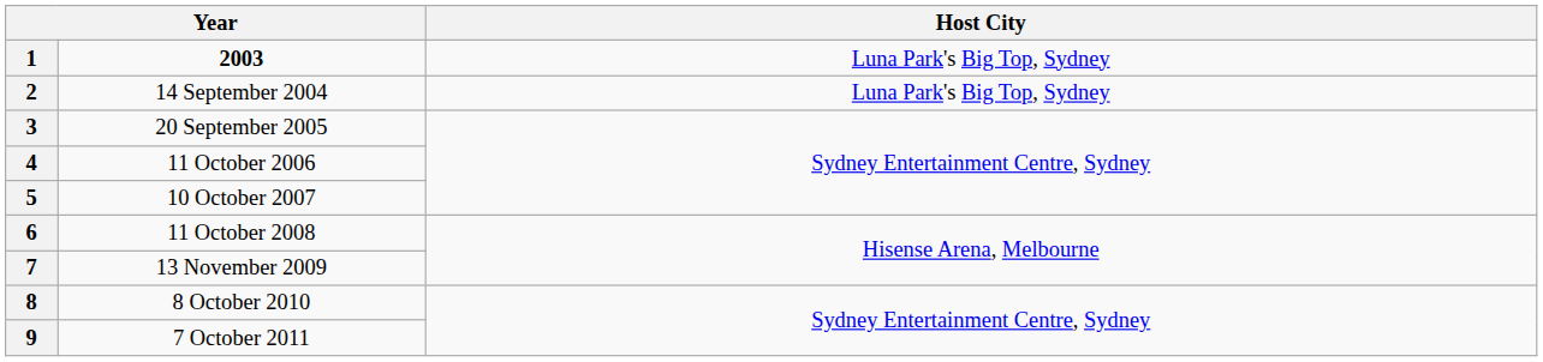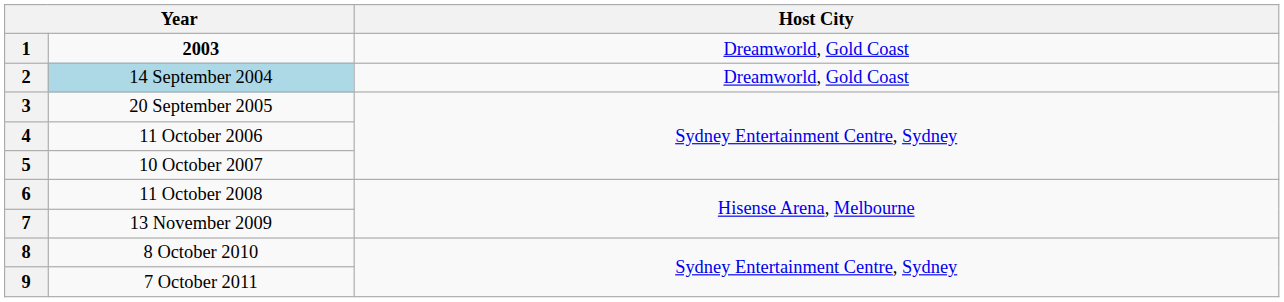1 | Host City: Luna Park's Big Top, Sydney -> Dreamworld, Gold Coast
2 | column 2: no background -> lightblue background
2 | Host City: Luna Park's Big Top, Sydney -> Dreamworld, Gold Coast
